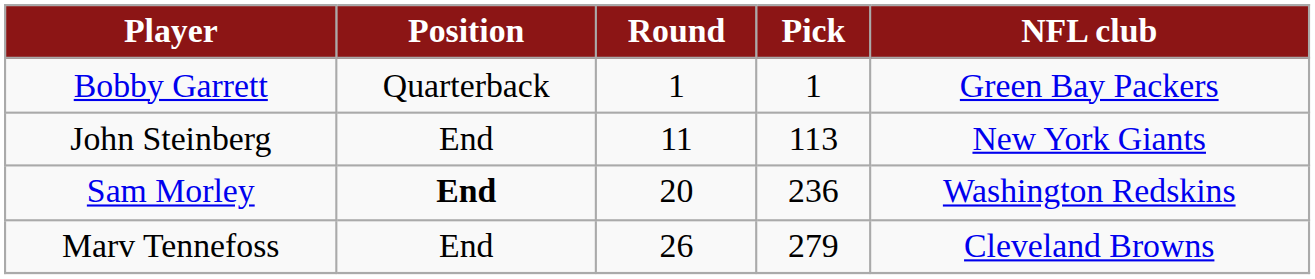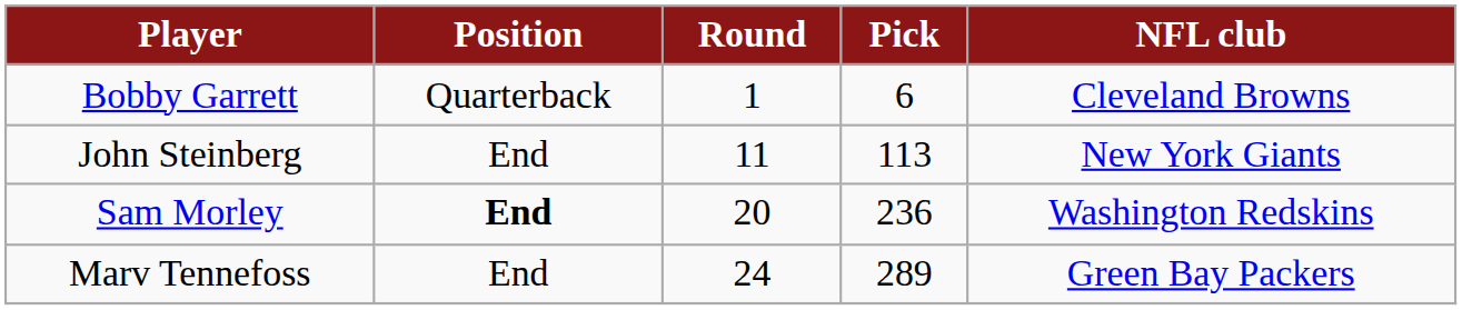Bobby Garrett | Pick: 1 -> 6
Bobby Garrett | NFL club: Green Bay Packers -> Cleveland Browns
Marv Tennefoss | Round: 26 -> 24
Marv Tennefoss | Pick: 279 -> 289
Marv Tennefoss | NFL club: Cleveland Browns -> Green Bay Packers
